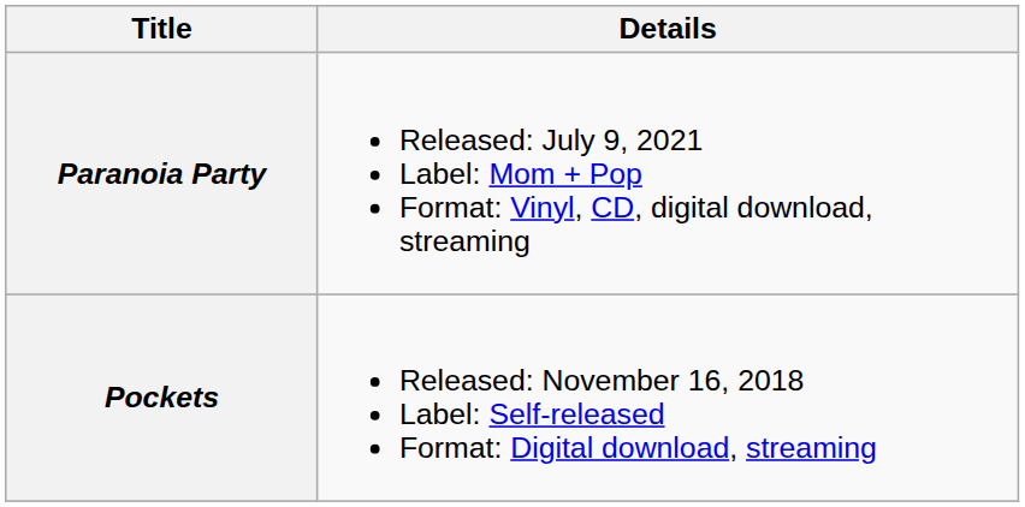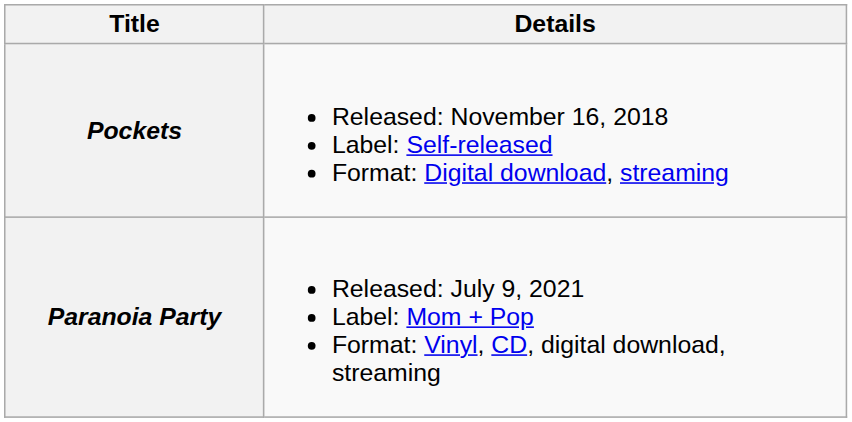rows swapped: Pockets <-> Paranoia Party
